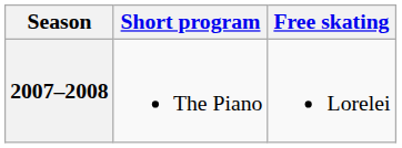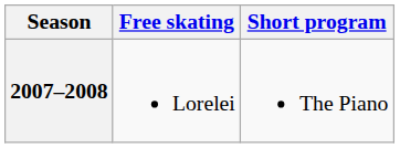columns swapped: Short program <-> Free skating
